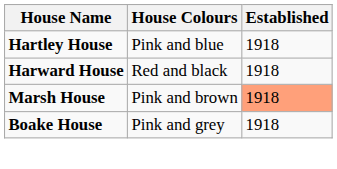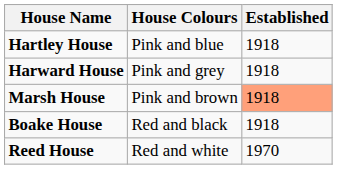Harward House | House Colours: Red and black -> Pink and grey
Boake House | House Colours: Pink and grey -> Red and black
+ row: Reed House | Red and white | 1970
